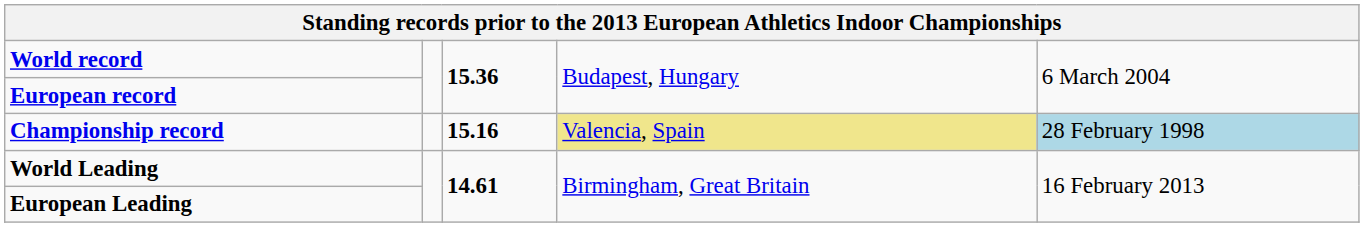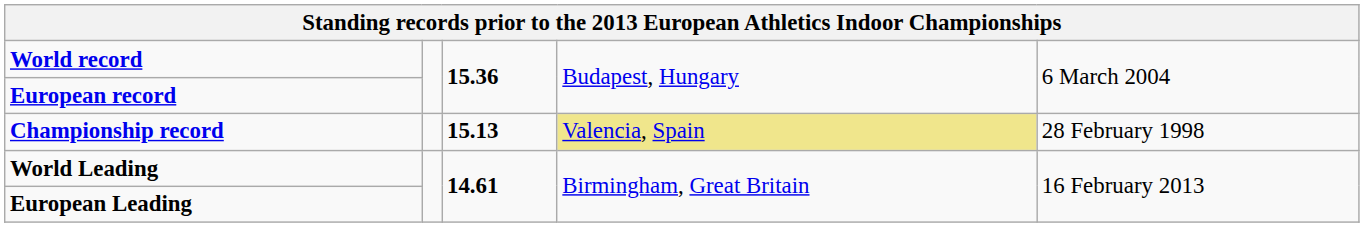Championship record | column 3: 15.16 -> 15.13
Championship record | column 5: lightblue background -> no background
